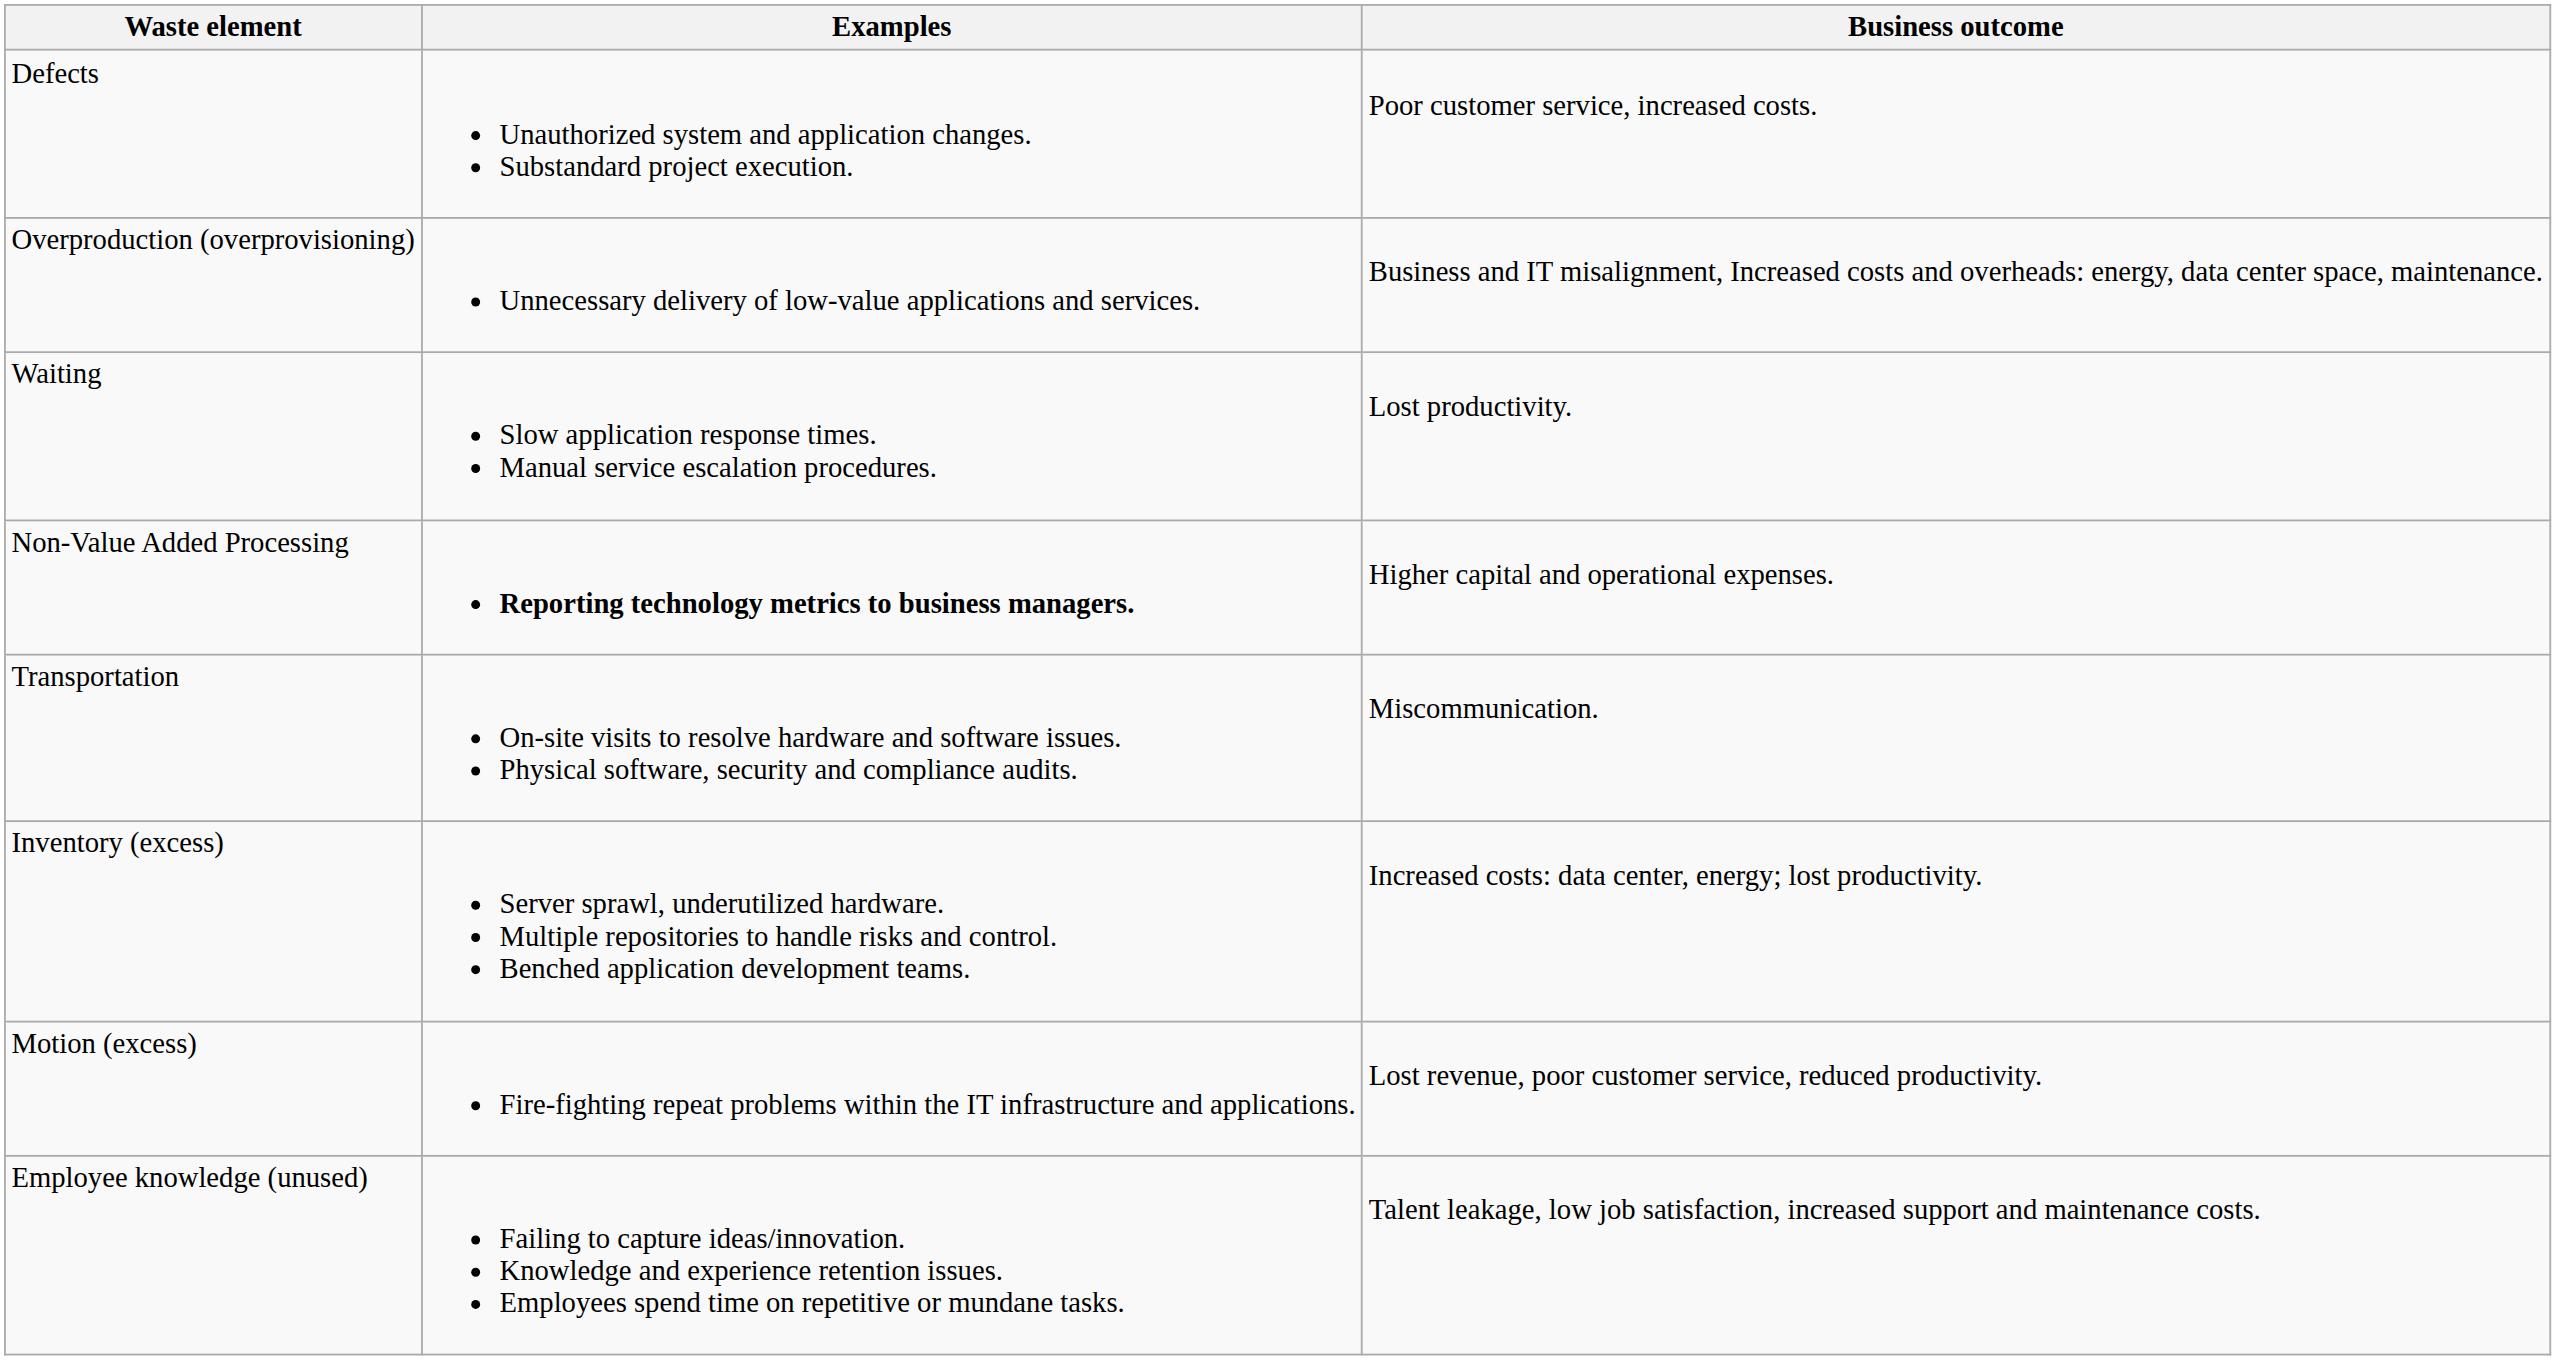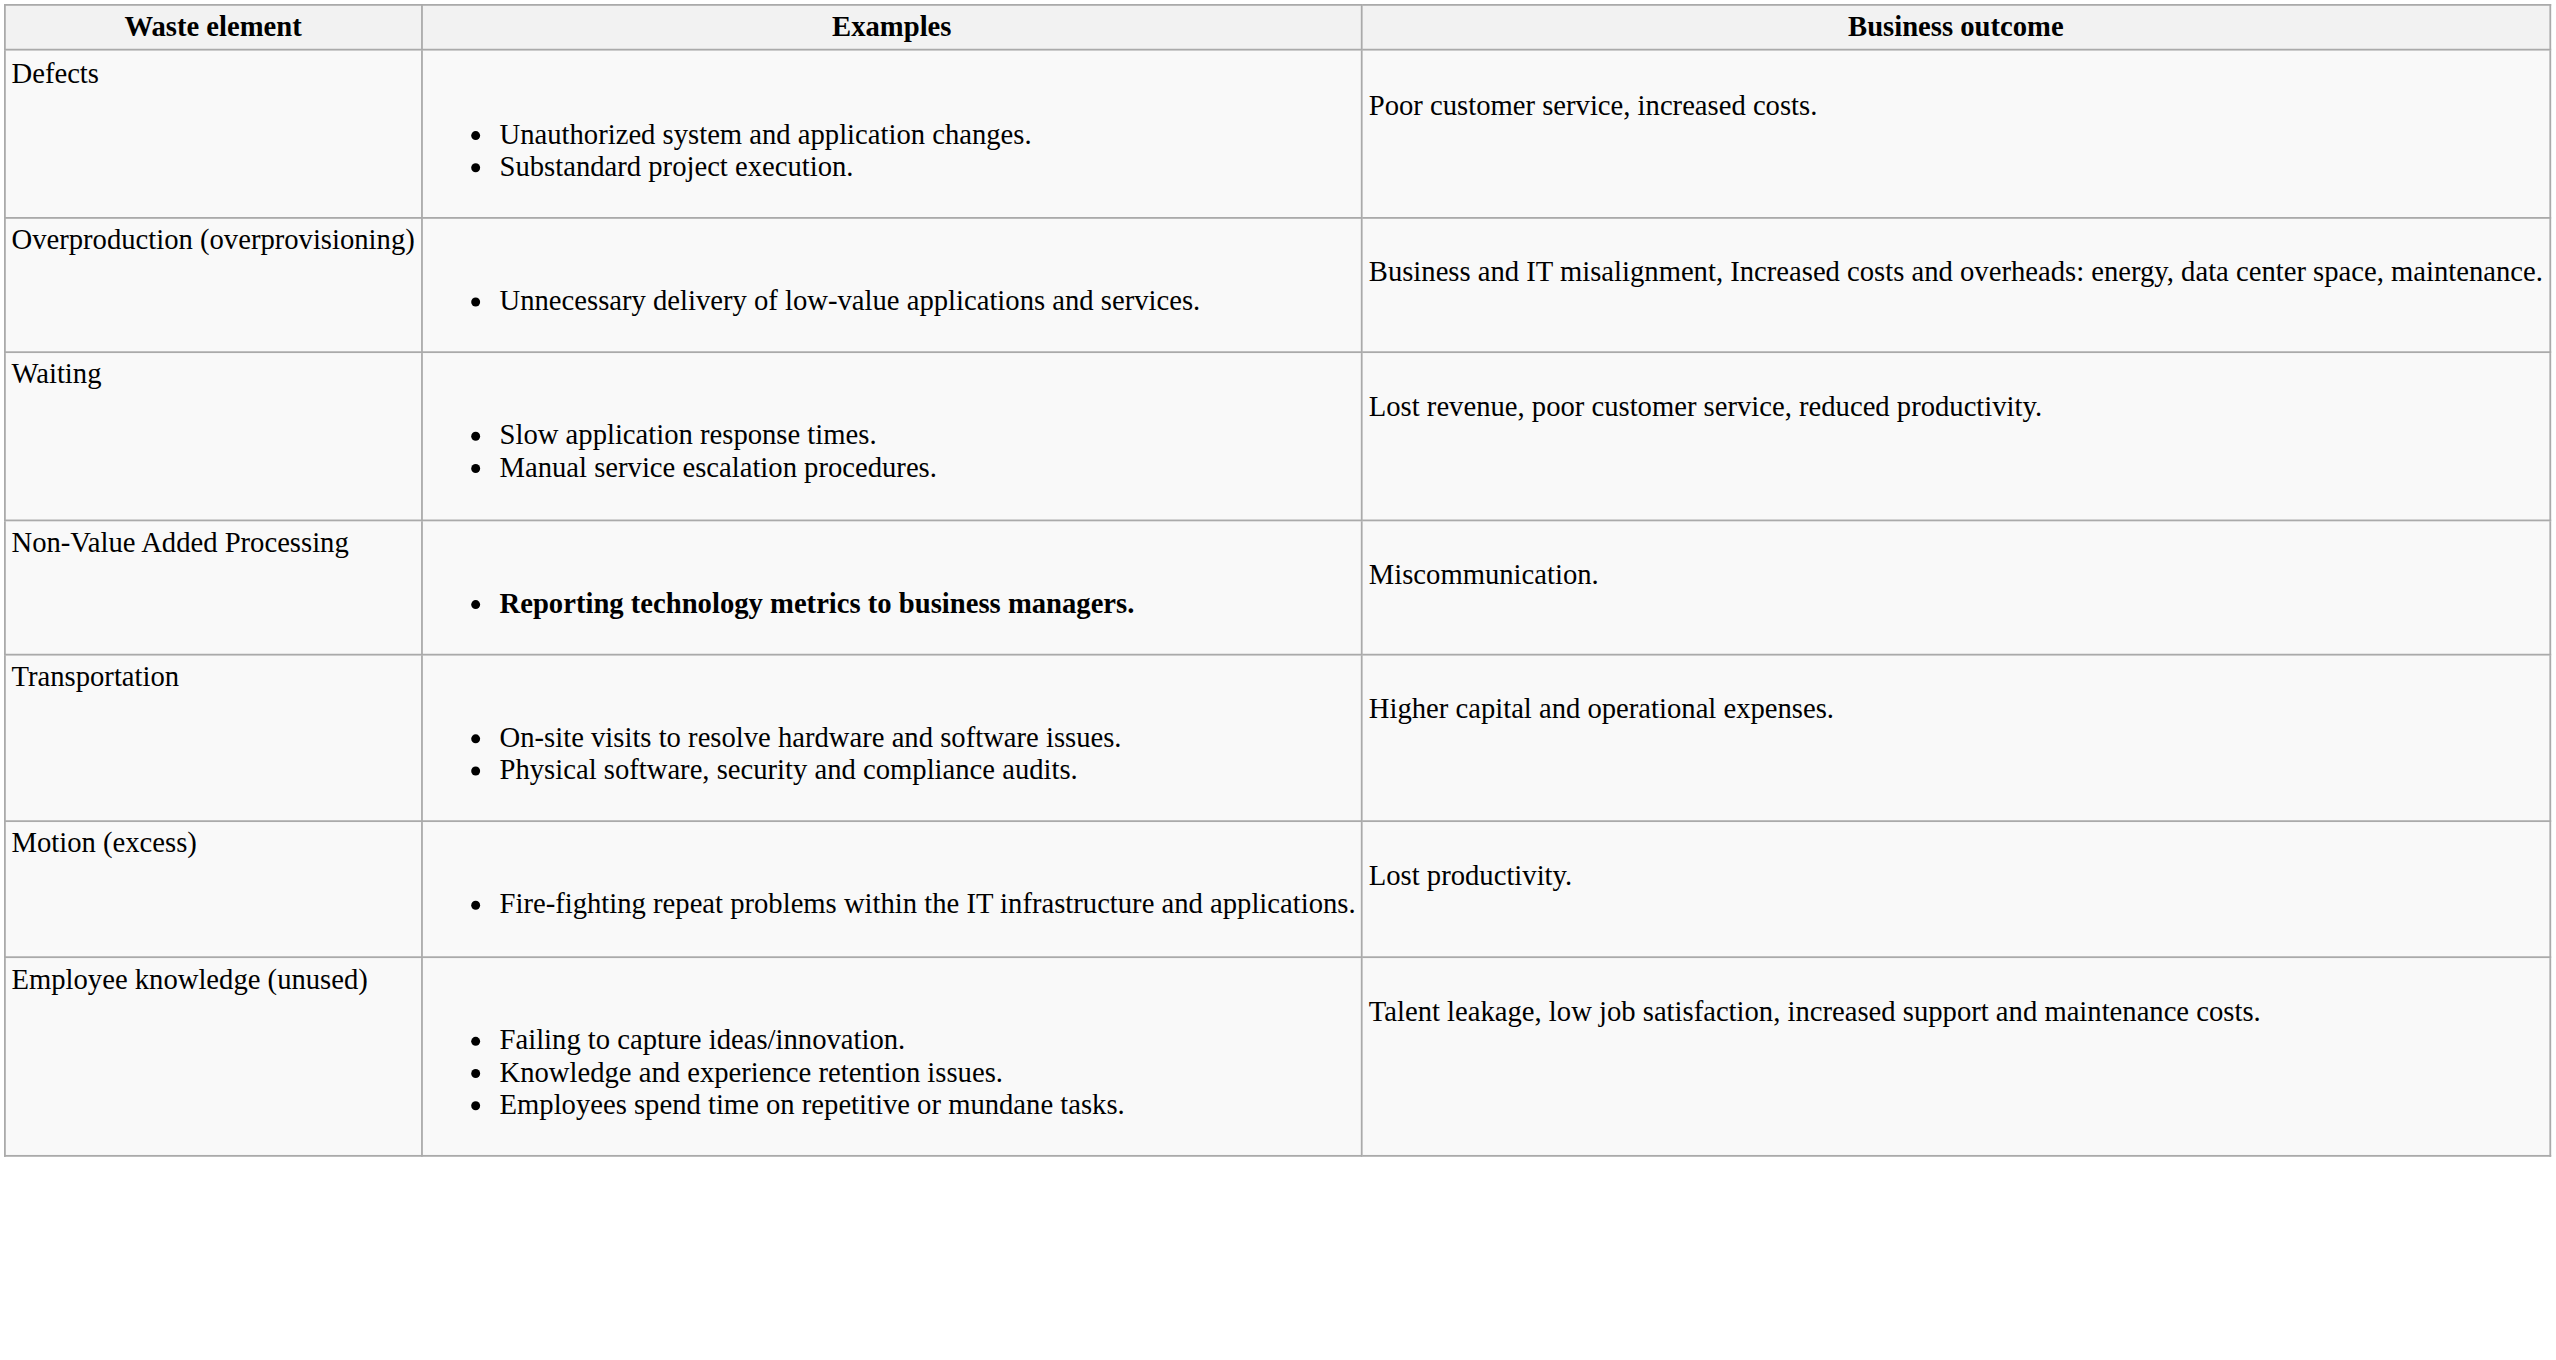Waiting | Business outcome: Lost productivity. -> Lost revenue, poor customer service, reduced productivity.
Non-Value Added Processing | Business outcome: Higher capital and operational expenses. -> Miscommunication.
Transportation | Business outcome: Miscommunication. -> Higher capital and operational expenses.
- row: Inventory (excess) | Server sprawl, underutilized hardware. Multiple repositories to handle risks and control. Benched application development teams. | Increased costs: data center, energy; lost productivity.
Motion (excess) | Business outcome: Lost revenue, poor customer service, reduced productivity. -> Lost productivity.
